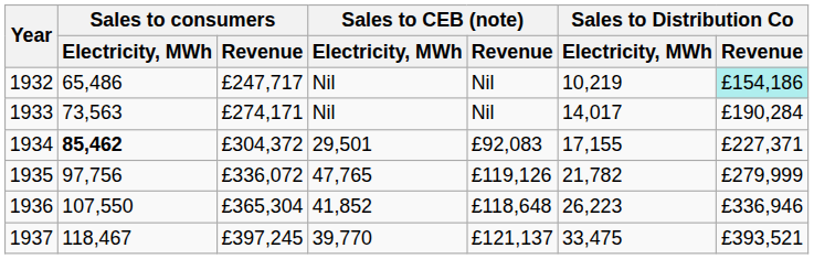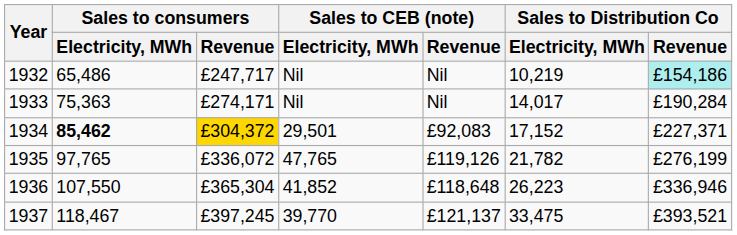1933 | Sales to consumers / Electricity, MWh: 73,563 -> 75,363
1934 | Sales to consumers / Revenue: no background -> gold background
1934 | Sales to Distribution Co / Electricity, MWh: 17,155 -> 17,152
1935 | Sales to consumers / Electricity, MWh: 97,756 -> 97,765
1935 | Sales to Distribution Co / Revenue: £279,999 -> £276,199
